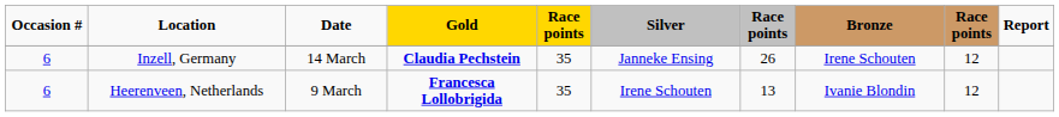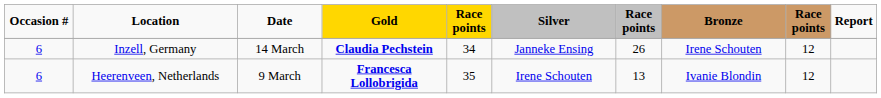Inzell, Germany | column 5: 35 -> 34
